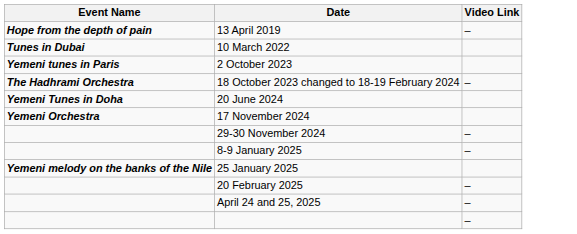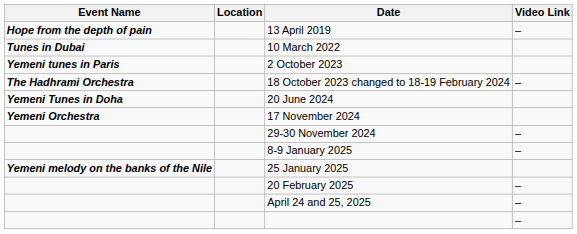+ column: Location
